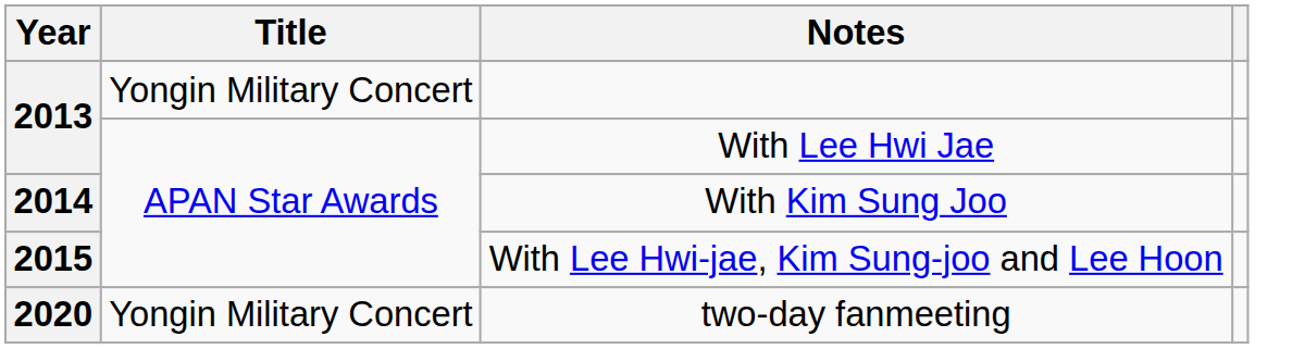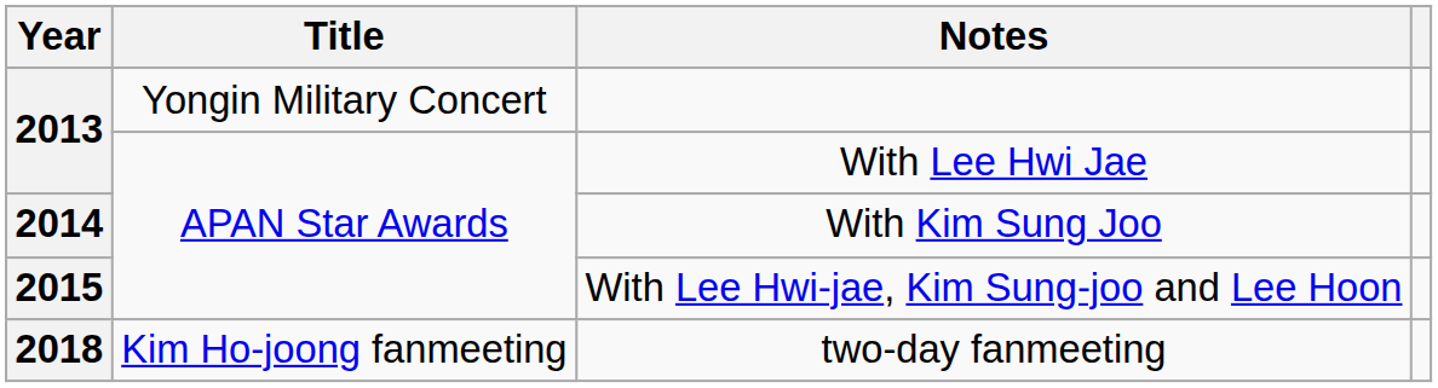two-day fanmeeting | Year: 2020 -> 2018
two-day fanmeeting | Title: Yongin Military Concert -> Kim Ho-joong fanmeeting
